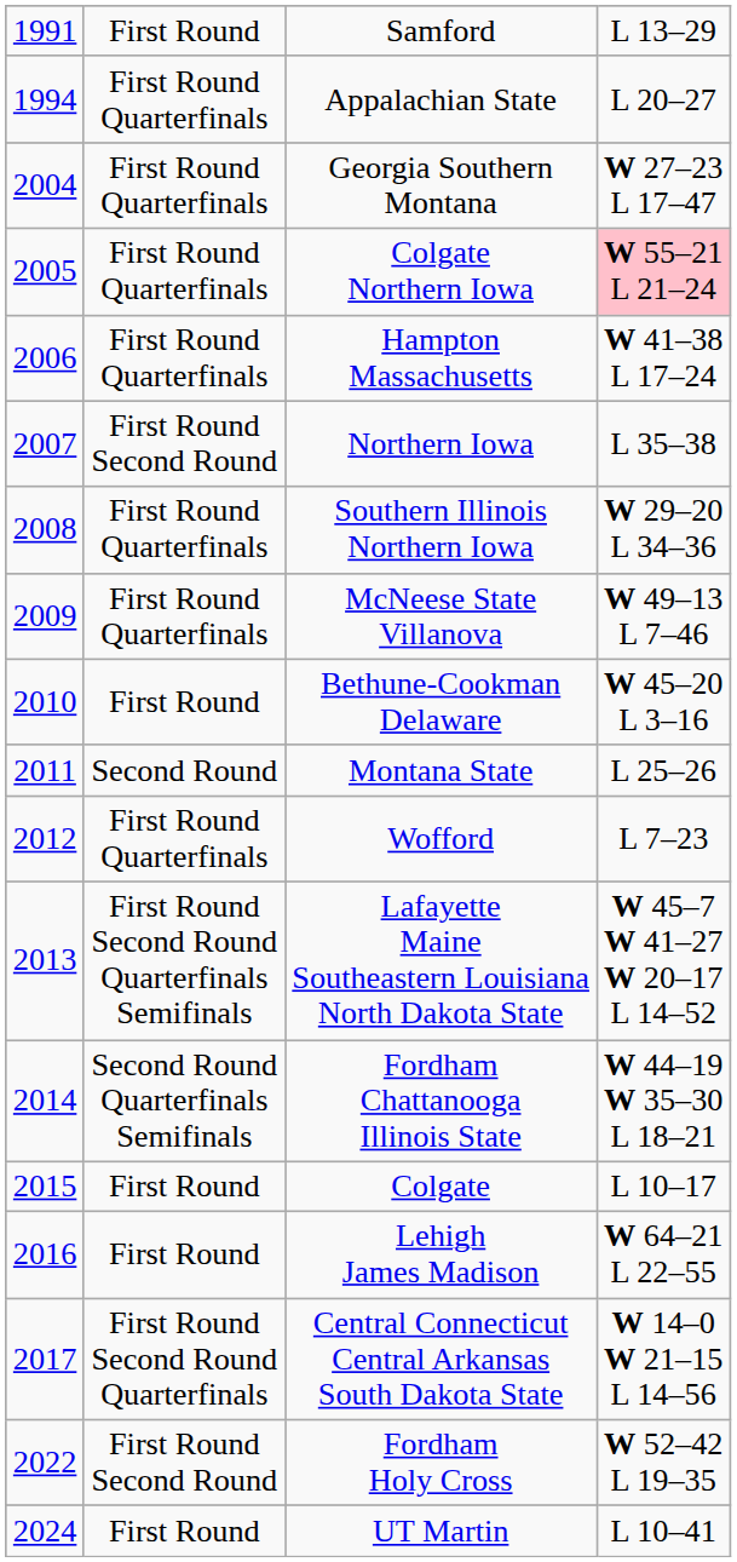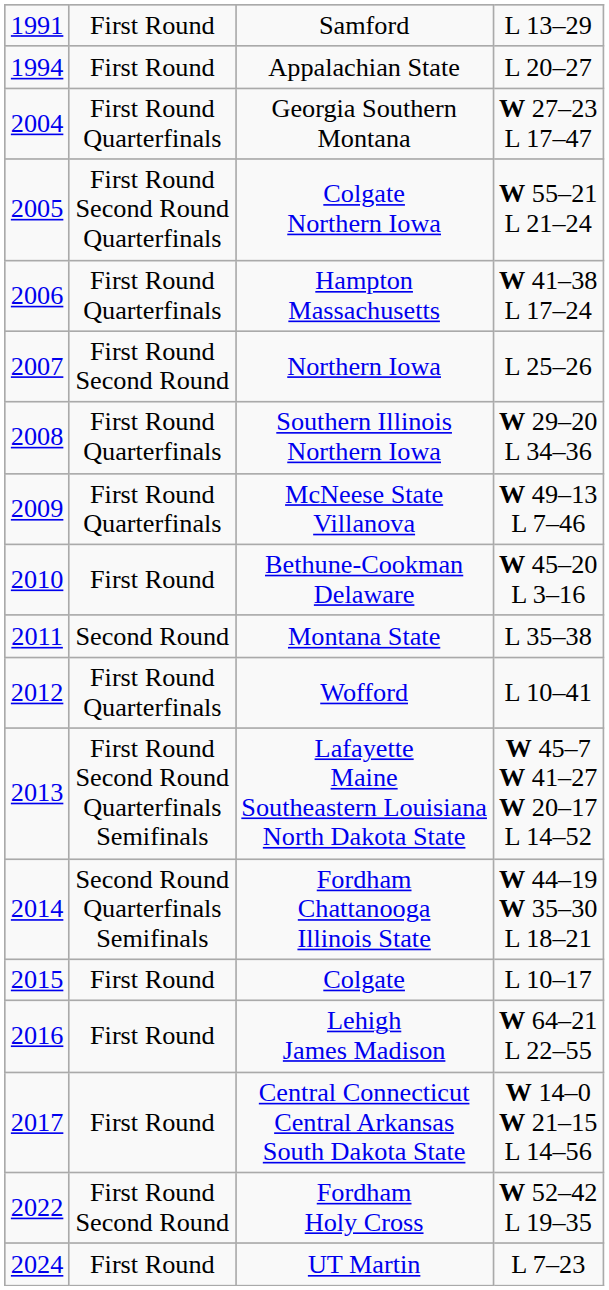Appalachian State | column 2: First Round Quarterfinals -> First Round
Colgate Northern Iowa | column 2: First Round Quarterfinals -> First Round Second Round Quarterfinals
Colgate Northern Iowa | column 4: pink background -> no background
Northern Iowa | column 4: L 35–38 -> L 25–26
Montana State | column 4: L 25–26 -> L 35–38
Wofford | column 4: L 7–23 -> L 10–41
Central Connecticut Central Arkansas South Dakota State | column 2: First Round Second Round Quarterfinals -> First Round
UT Martin | column 4: L 10–41 -> L 7–23
